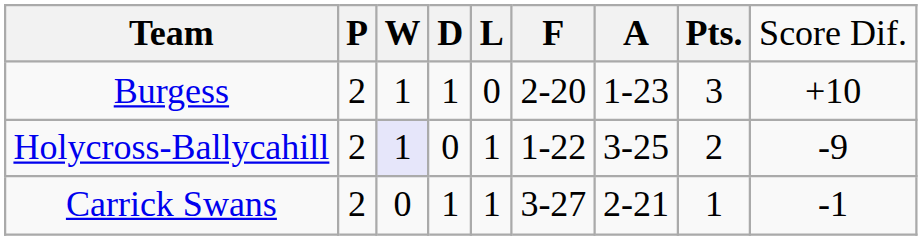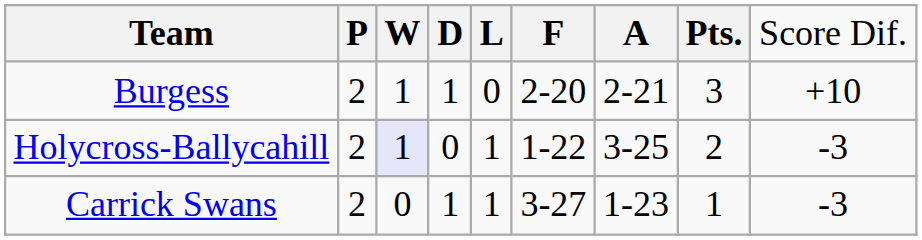Burgess | column 7: 1-23 -> 2-21
Holycross-Ballycahill | column 9: -9 -> -3
Carrick Swans | column 7: 2-21 -> 1-23
Carrick Swans | column 9: -1 -> -3
